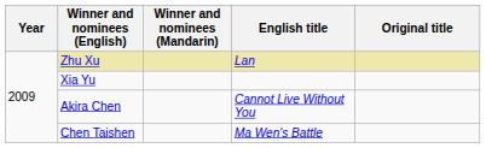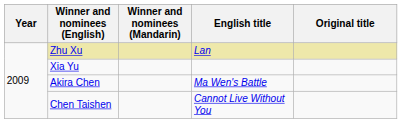Akira Chen | English title: Cannot Live Without You -> Ma Wen's Battle
Chen Taishen | English title: Ma Wen's Battle -> Cannot Live Without You
